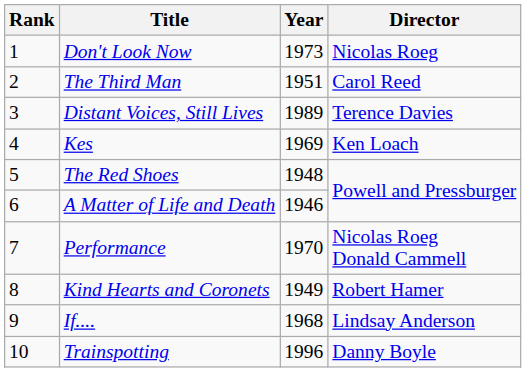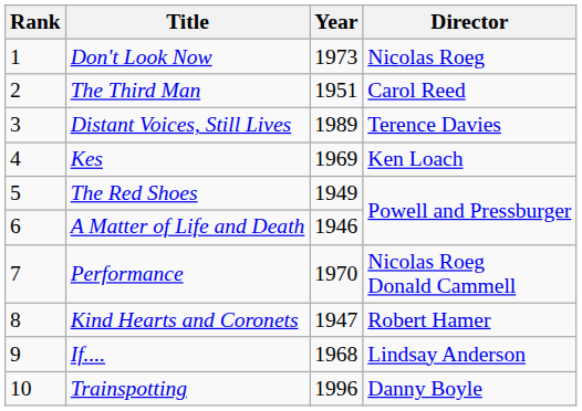The Red Shoes | Year: 1948 -> 1949
Kind Hearts and Coronets | Year: 1949 -> 1947
